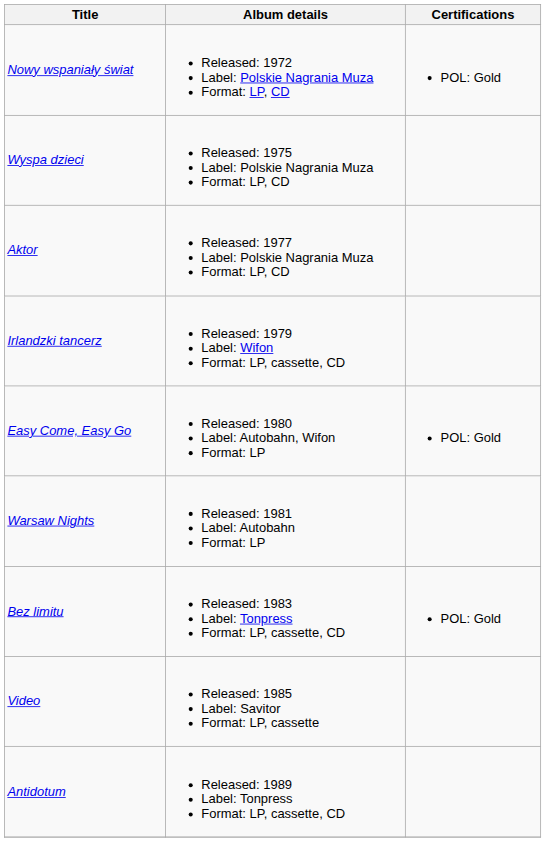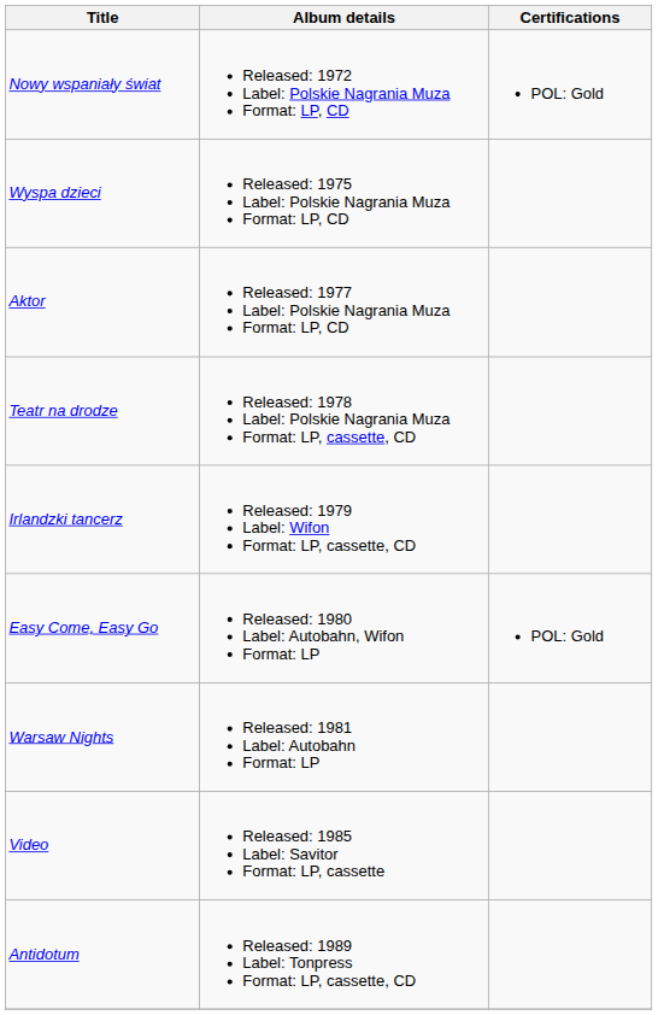+ row: Teatr na drodze | Released: 1978 Label: Polskie Nagrania Muza Format: LP, cassette, CD
- row: Bez limitu | Released: 1983 Label: Tonpress Format: LP, cassette, CD | POL: Gold
